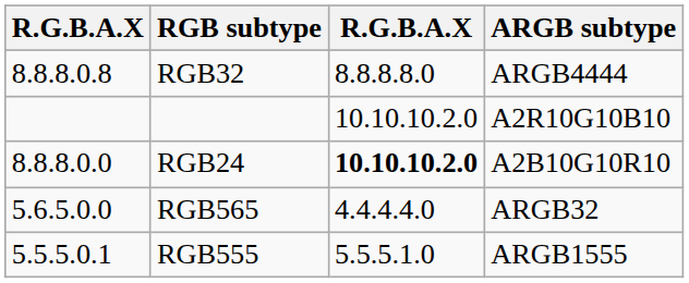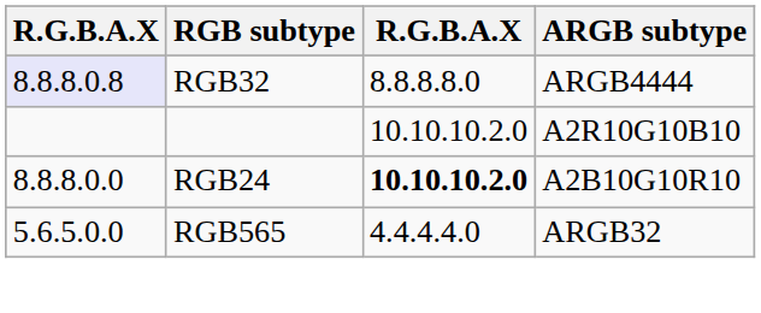RGB32 | column 1: no background -> lavender background
- row: 5.5.5.0.1 | RGB555 | 5.5.5.1.0 | ARGB1555
